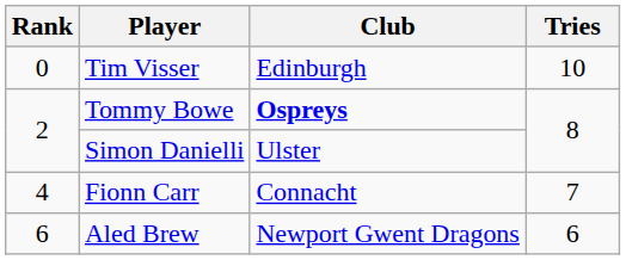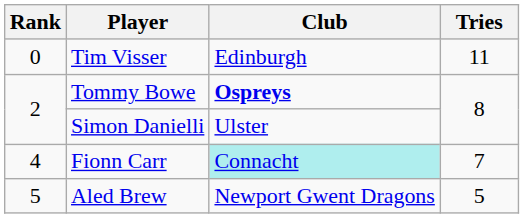Tim Visser | Tries: 10 -> 11
Fionn Carr | Club: no background -> paleturquoise background
Aled Brew | Rank: 6 -> 5
Aled Brew | Tries: 6 -> 5
